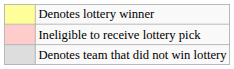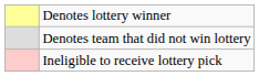rows swapped: Denotes team that did not win lottery <-> Ineligible to receive lottery pick
